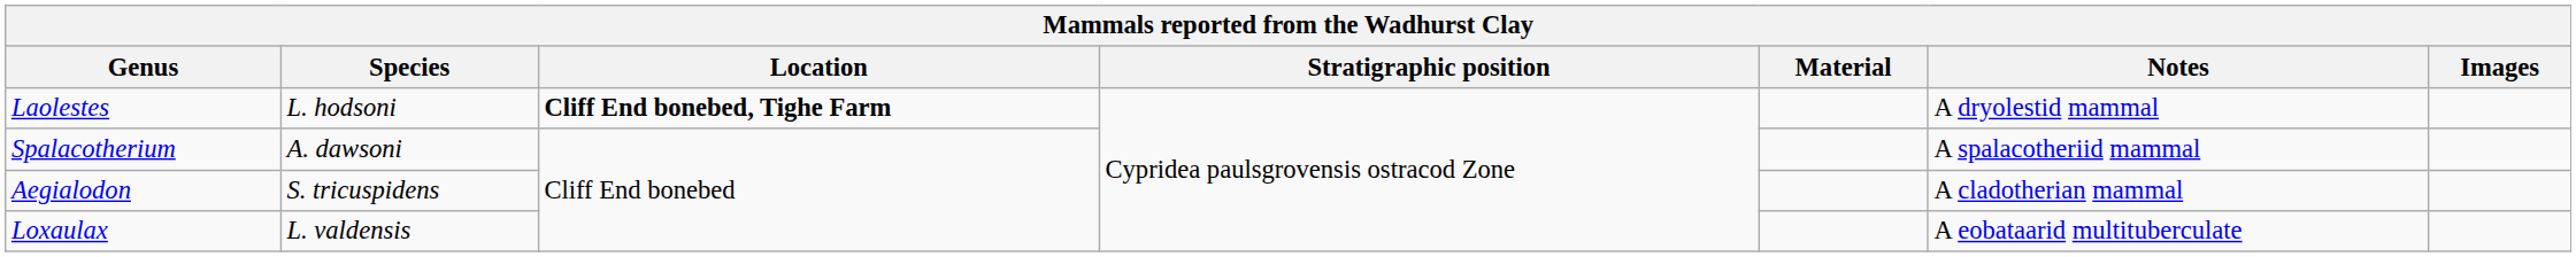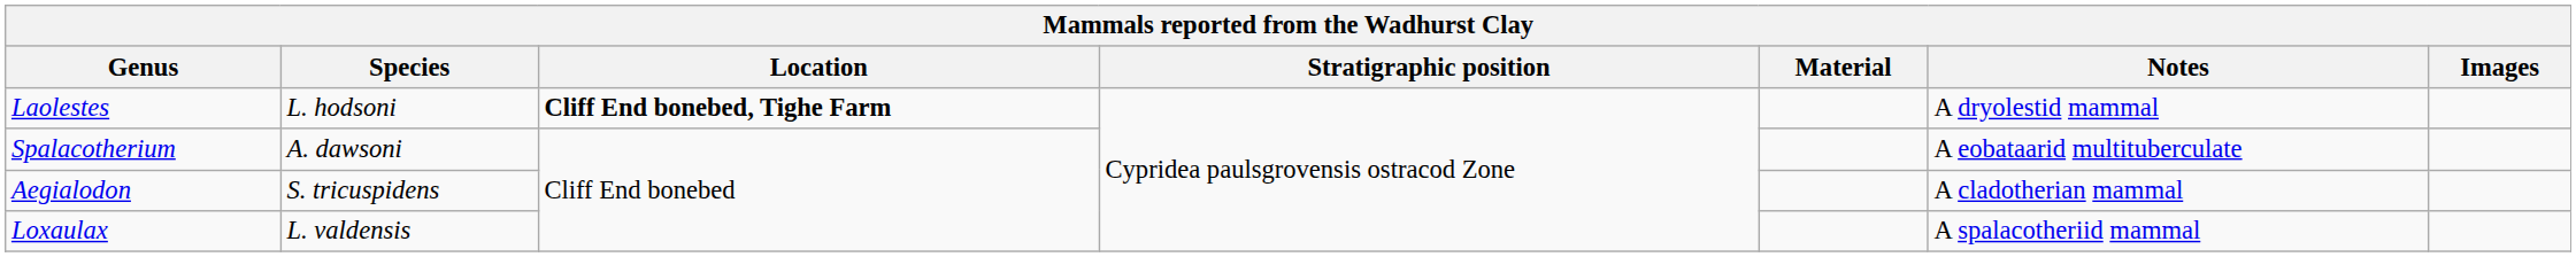Spalacotherium | Notes: A spalacotheriid mammal -> A eobataarid multituberculate
Loxaulax | Notes: A eobataarid multituberculate -> A spalacotheriid mammal
